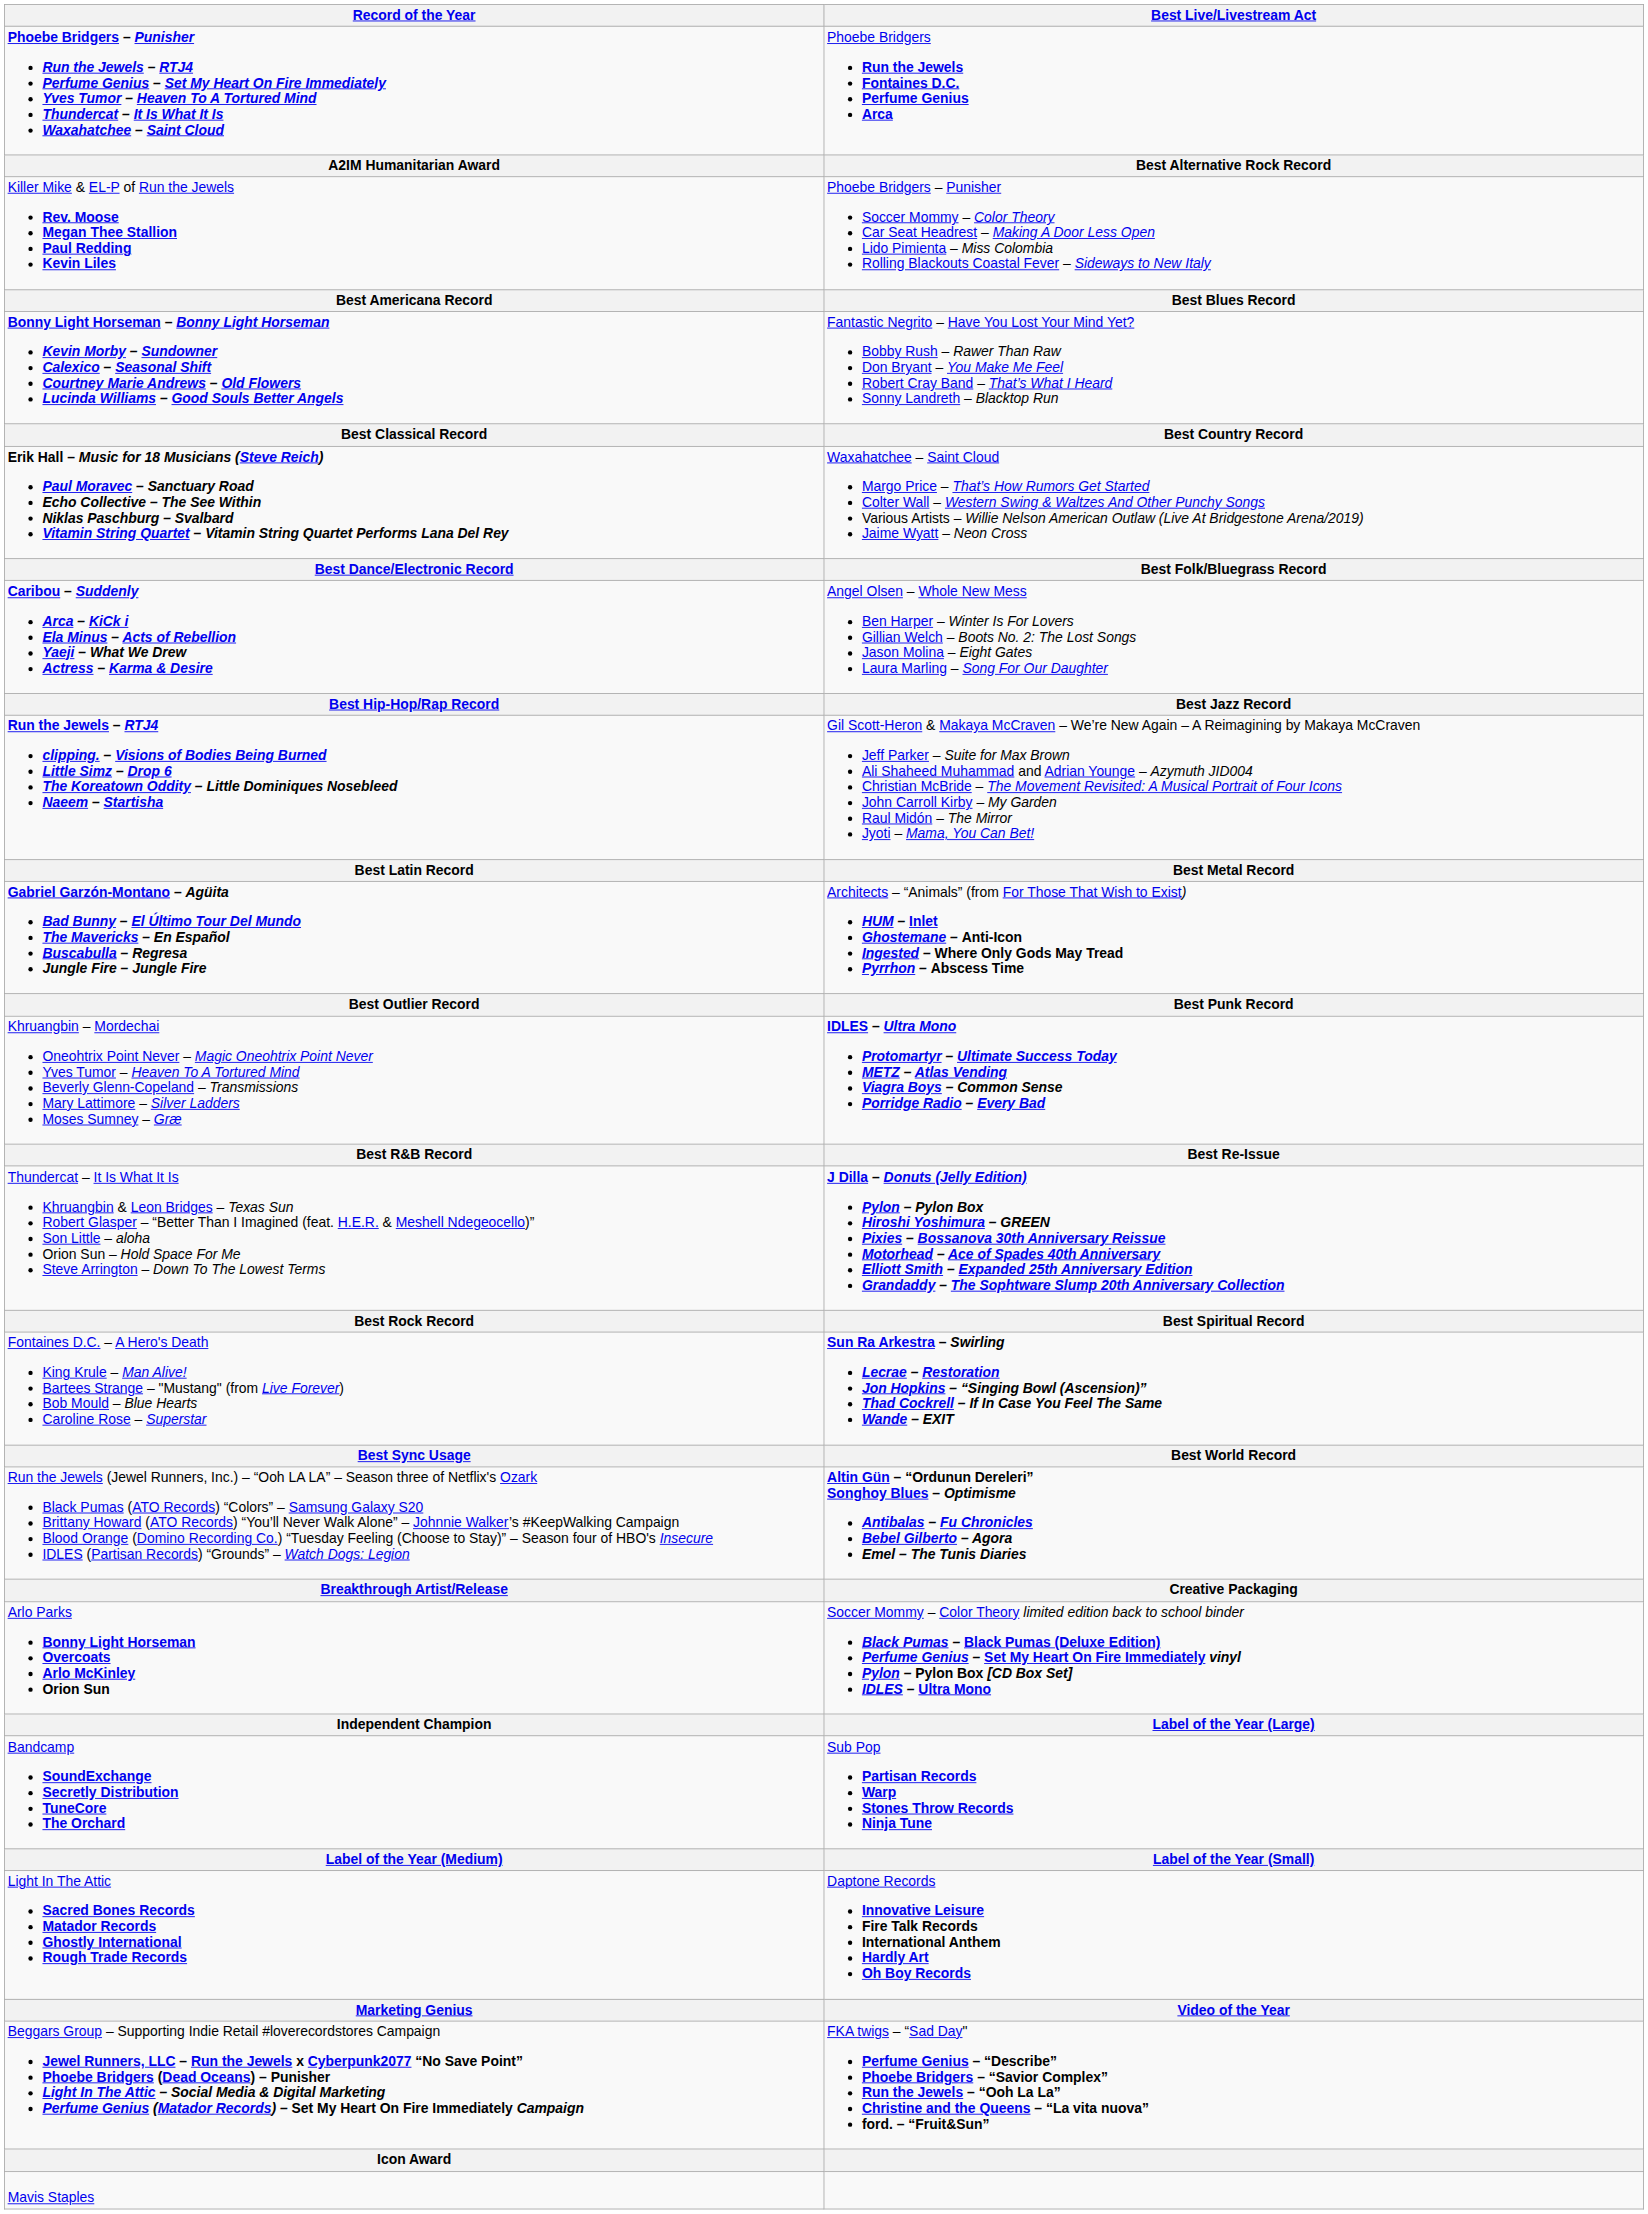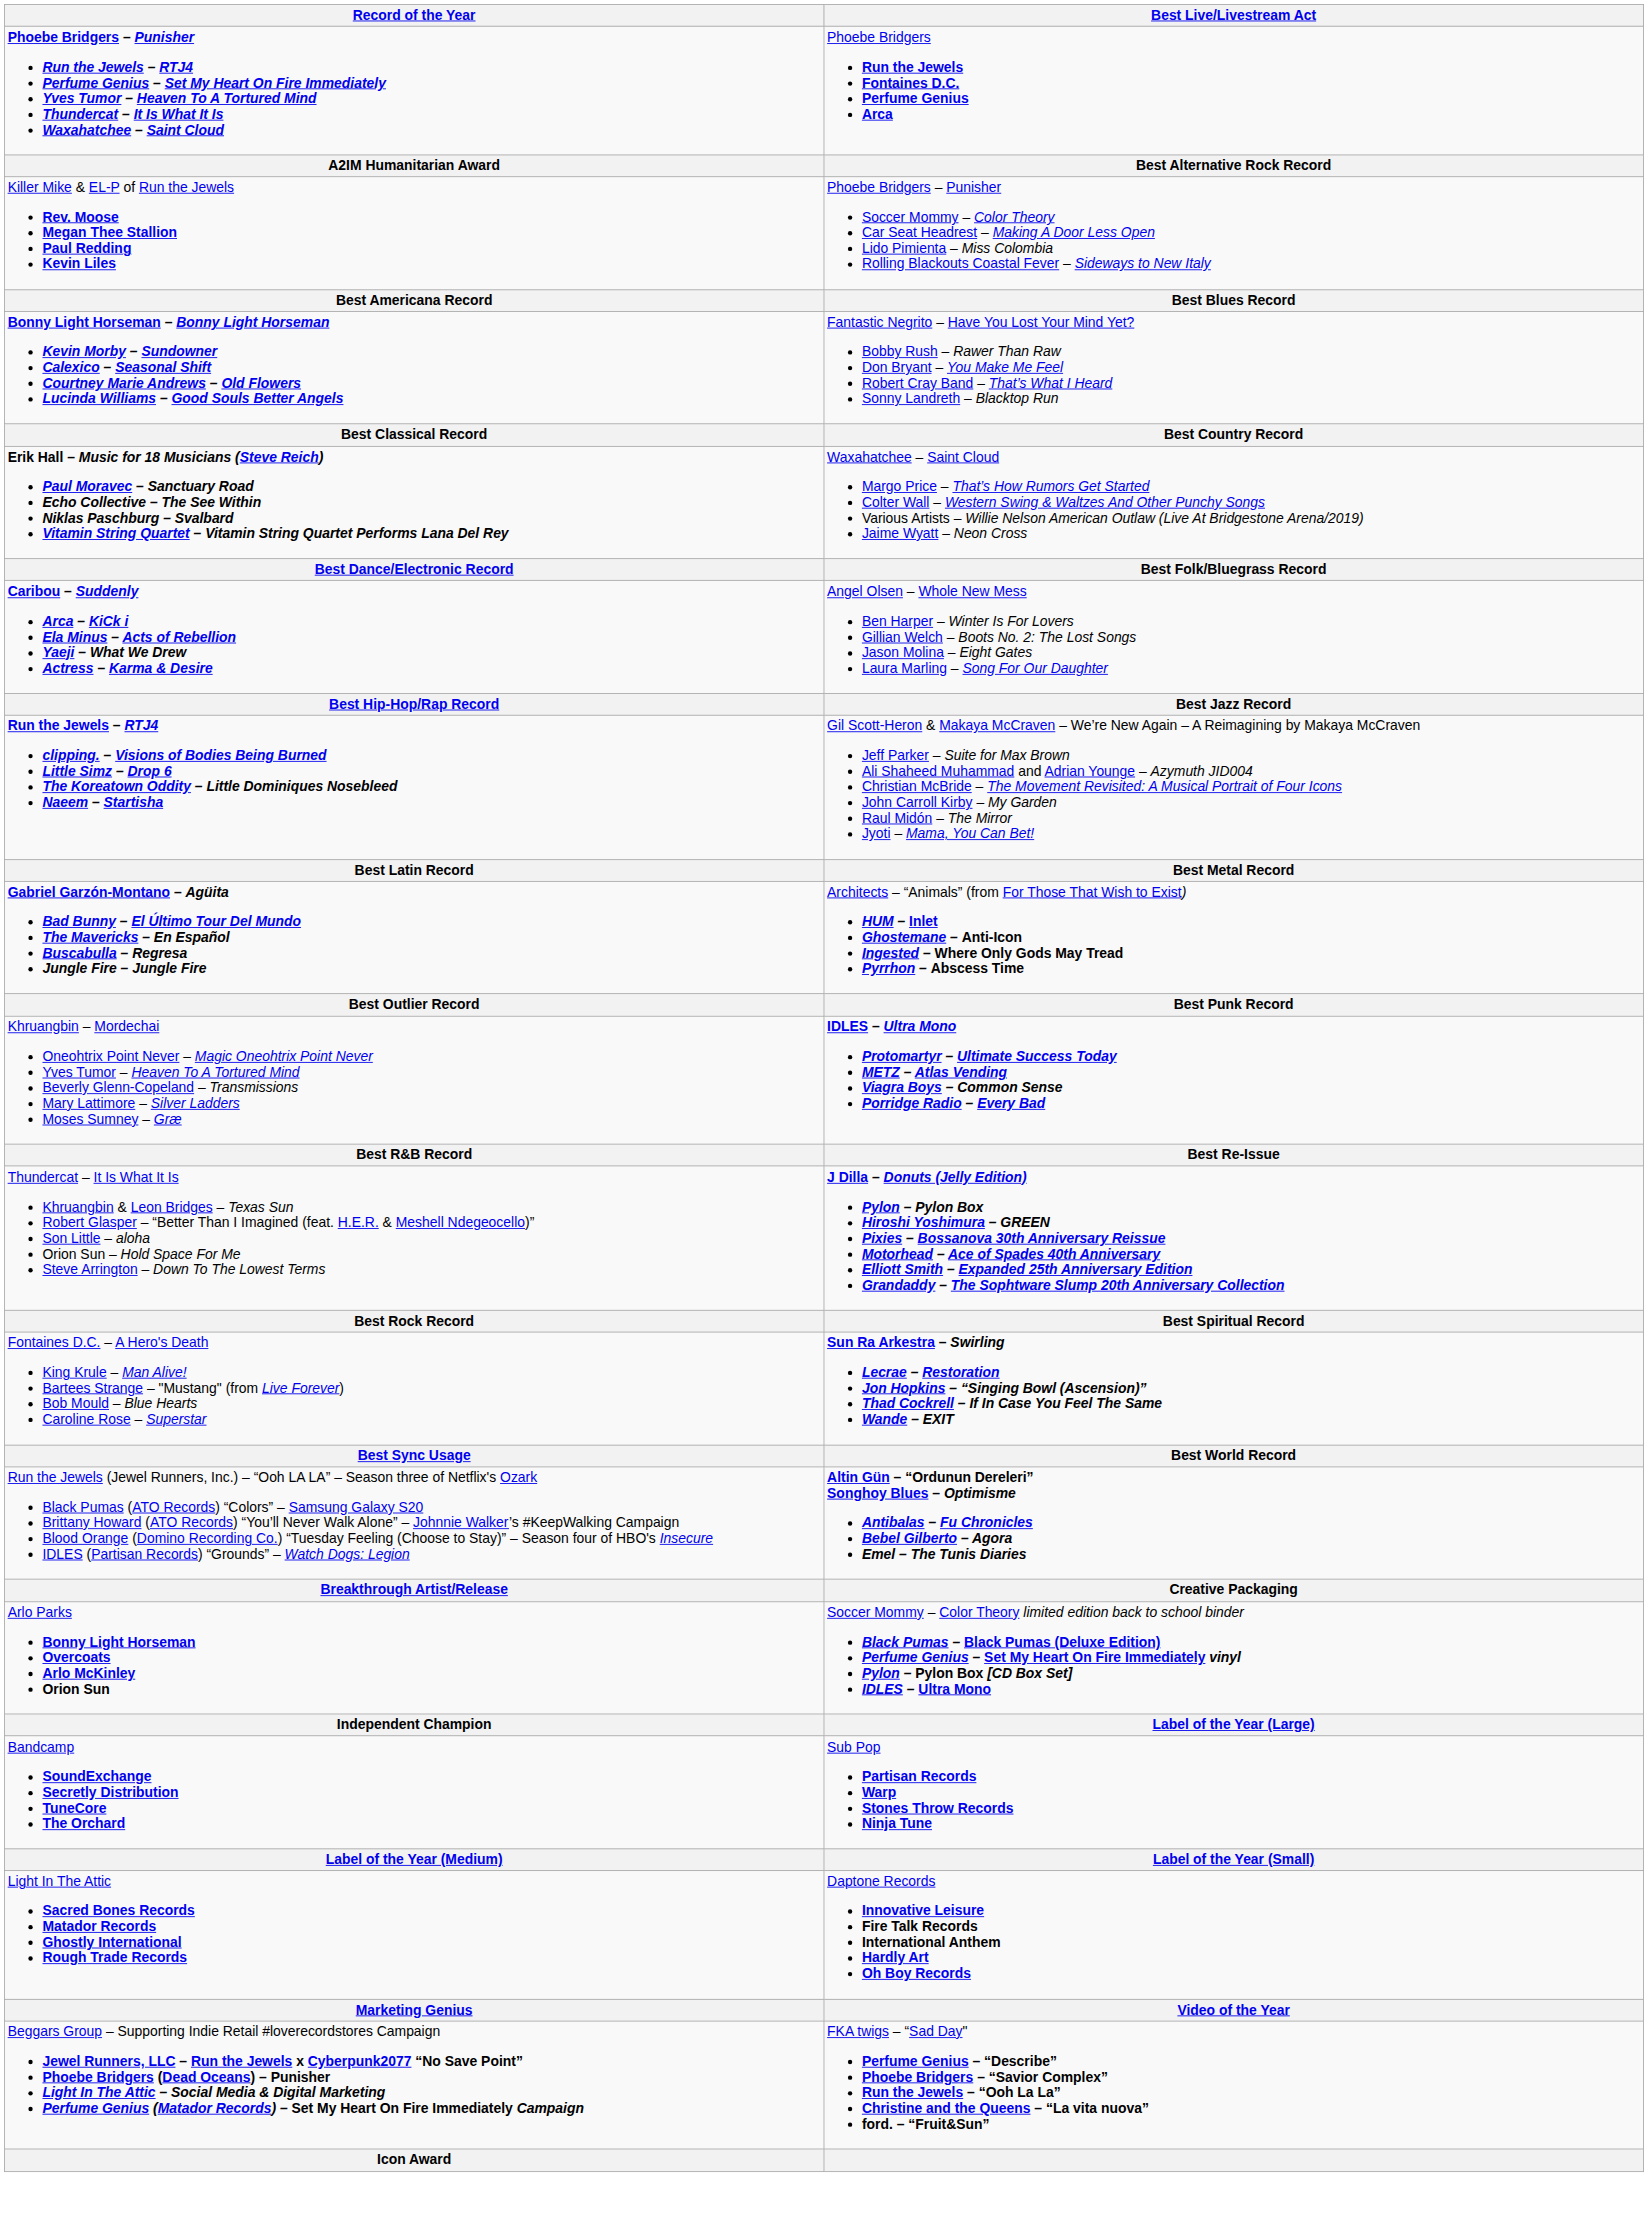- row: Mavis Staples
